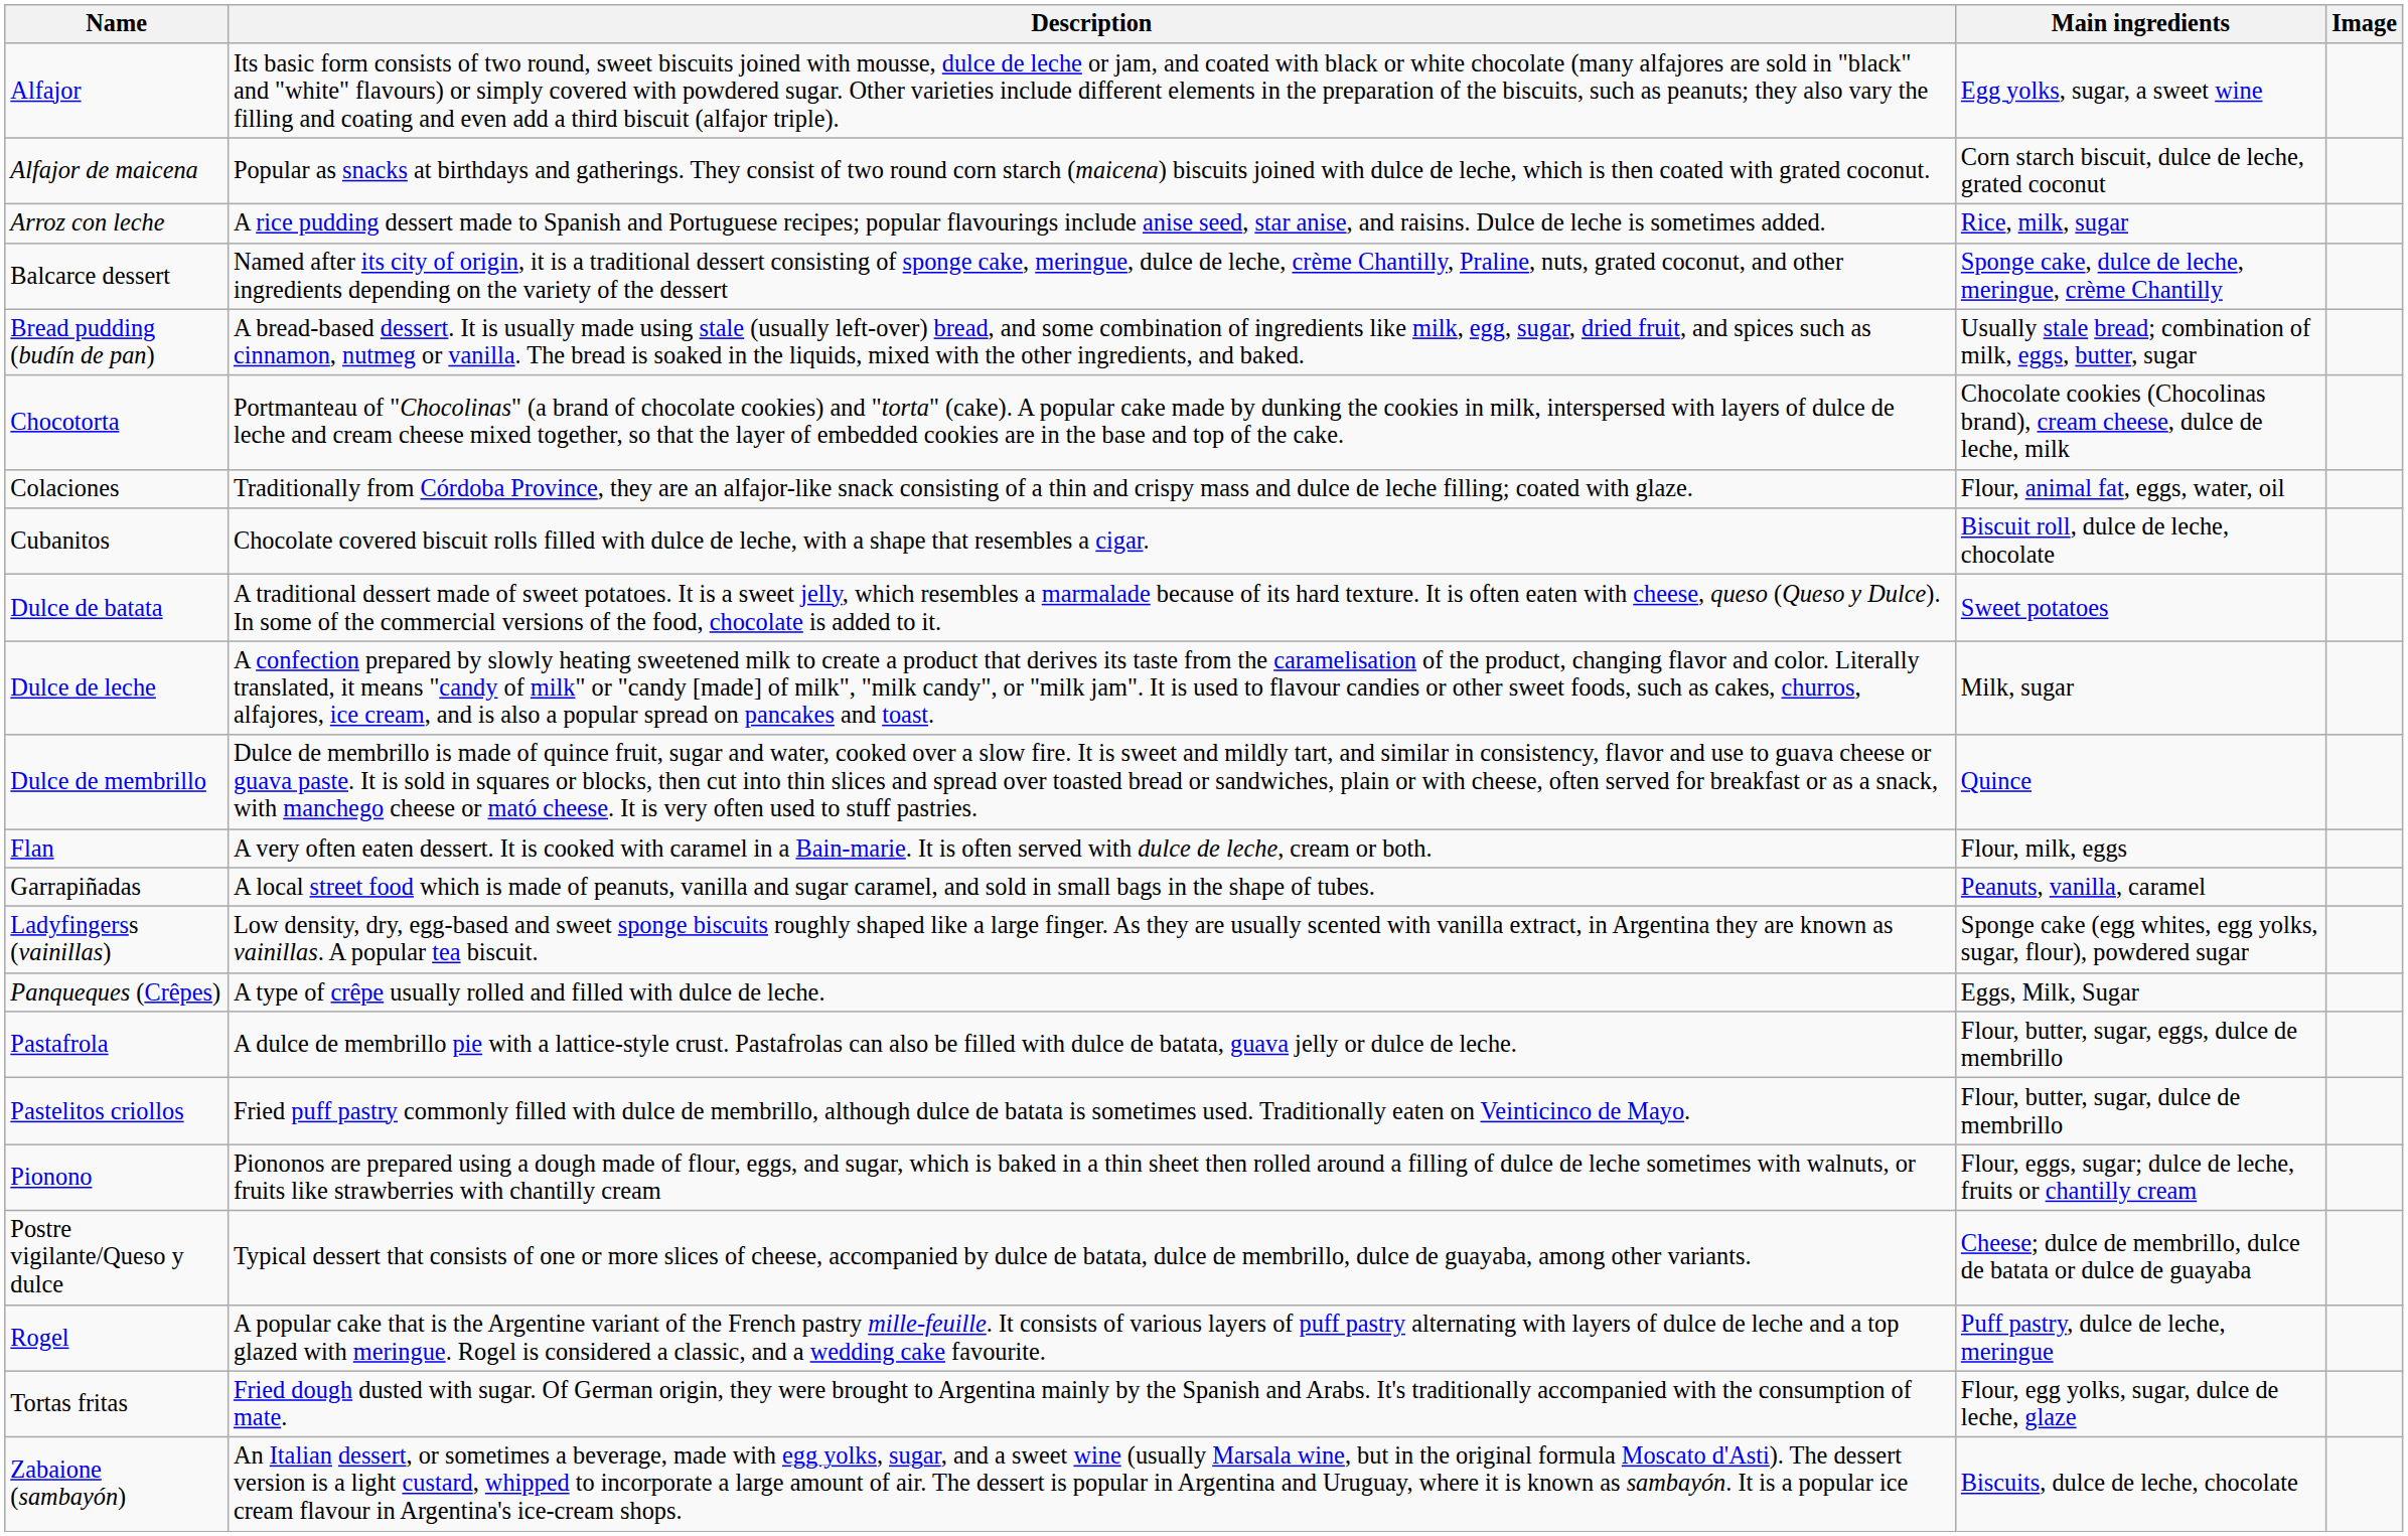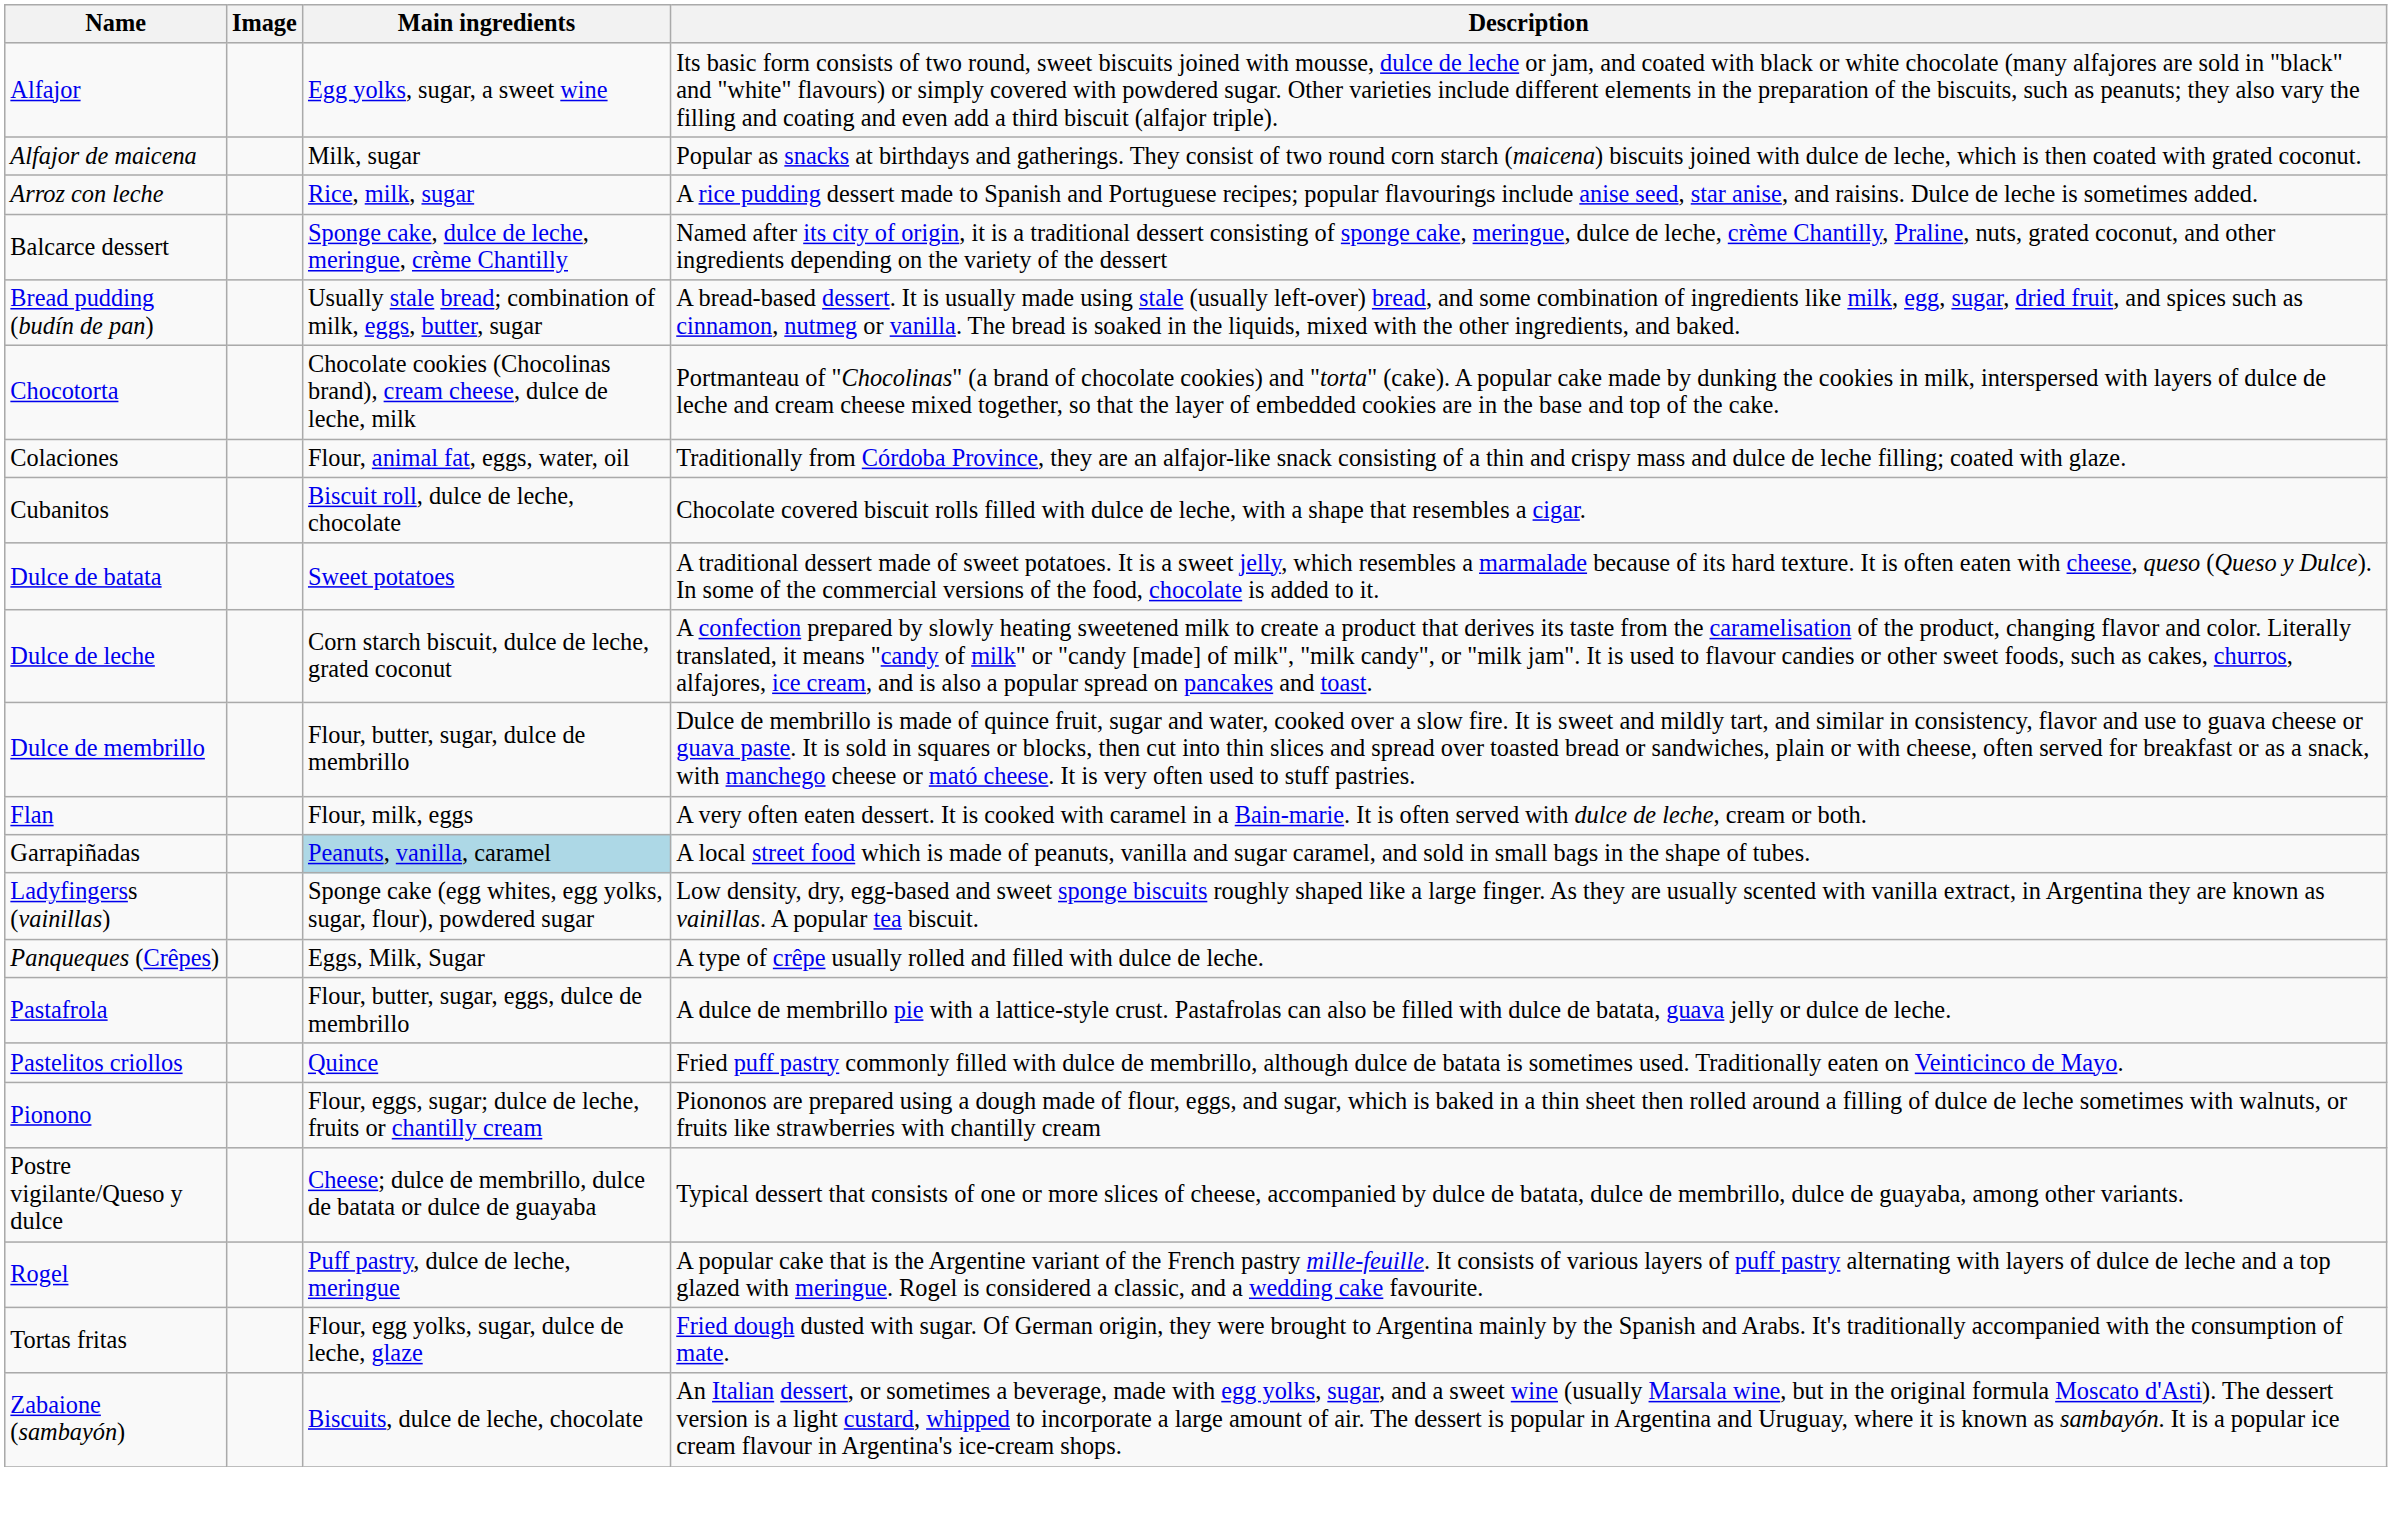columns swapped: Image <-> Description
Alfajor de maicena | Main ingredients: Corn starch biscuit, dulce de leche, grated coconut -> Milk, sugar
Dulce de leche | Main ingredients: Milk, sugar -> Corn starch biscuit, dulce de leche, grated coconut
Dulce de membrillo | Main ingredients: Quince -> Flour, butter, sugar, dulce de membrillo
Garrapiñadas | Main ingredients: no background -> lightblue background
Pastelitos criollos | Main ingredients: Flour, butter, sugar, dulce de membrillo -> Quince
